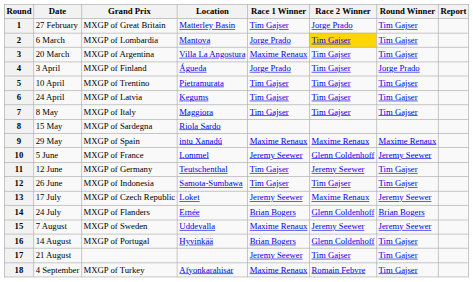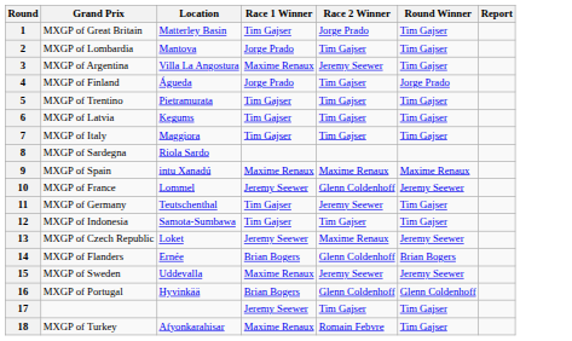- column: Date | 27 February | 6 March | 20 March | 3 April | 10 April | 24 April | 8 May | 15 May | 29 May | 5 June | 12 June | 26 June | 17 July | 24 July | 7 August | 14 August | 21 August | 4 September
2 | Race 2 Winner: gold background -> no background
3 | Race 2 Winner: Tim Gajser -> Jeremy Seewer
16 | Round Winner: Tim Gajser -> Glenn Coldenhoff
